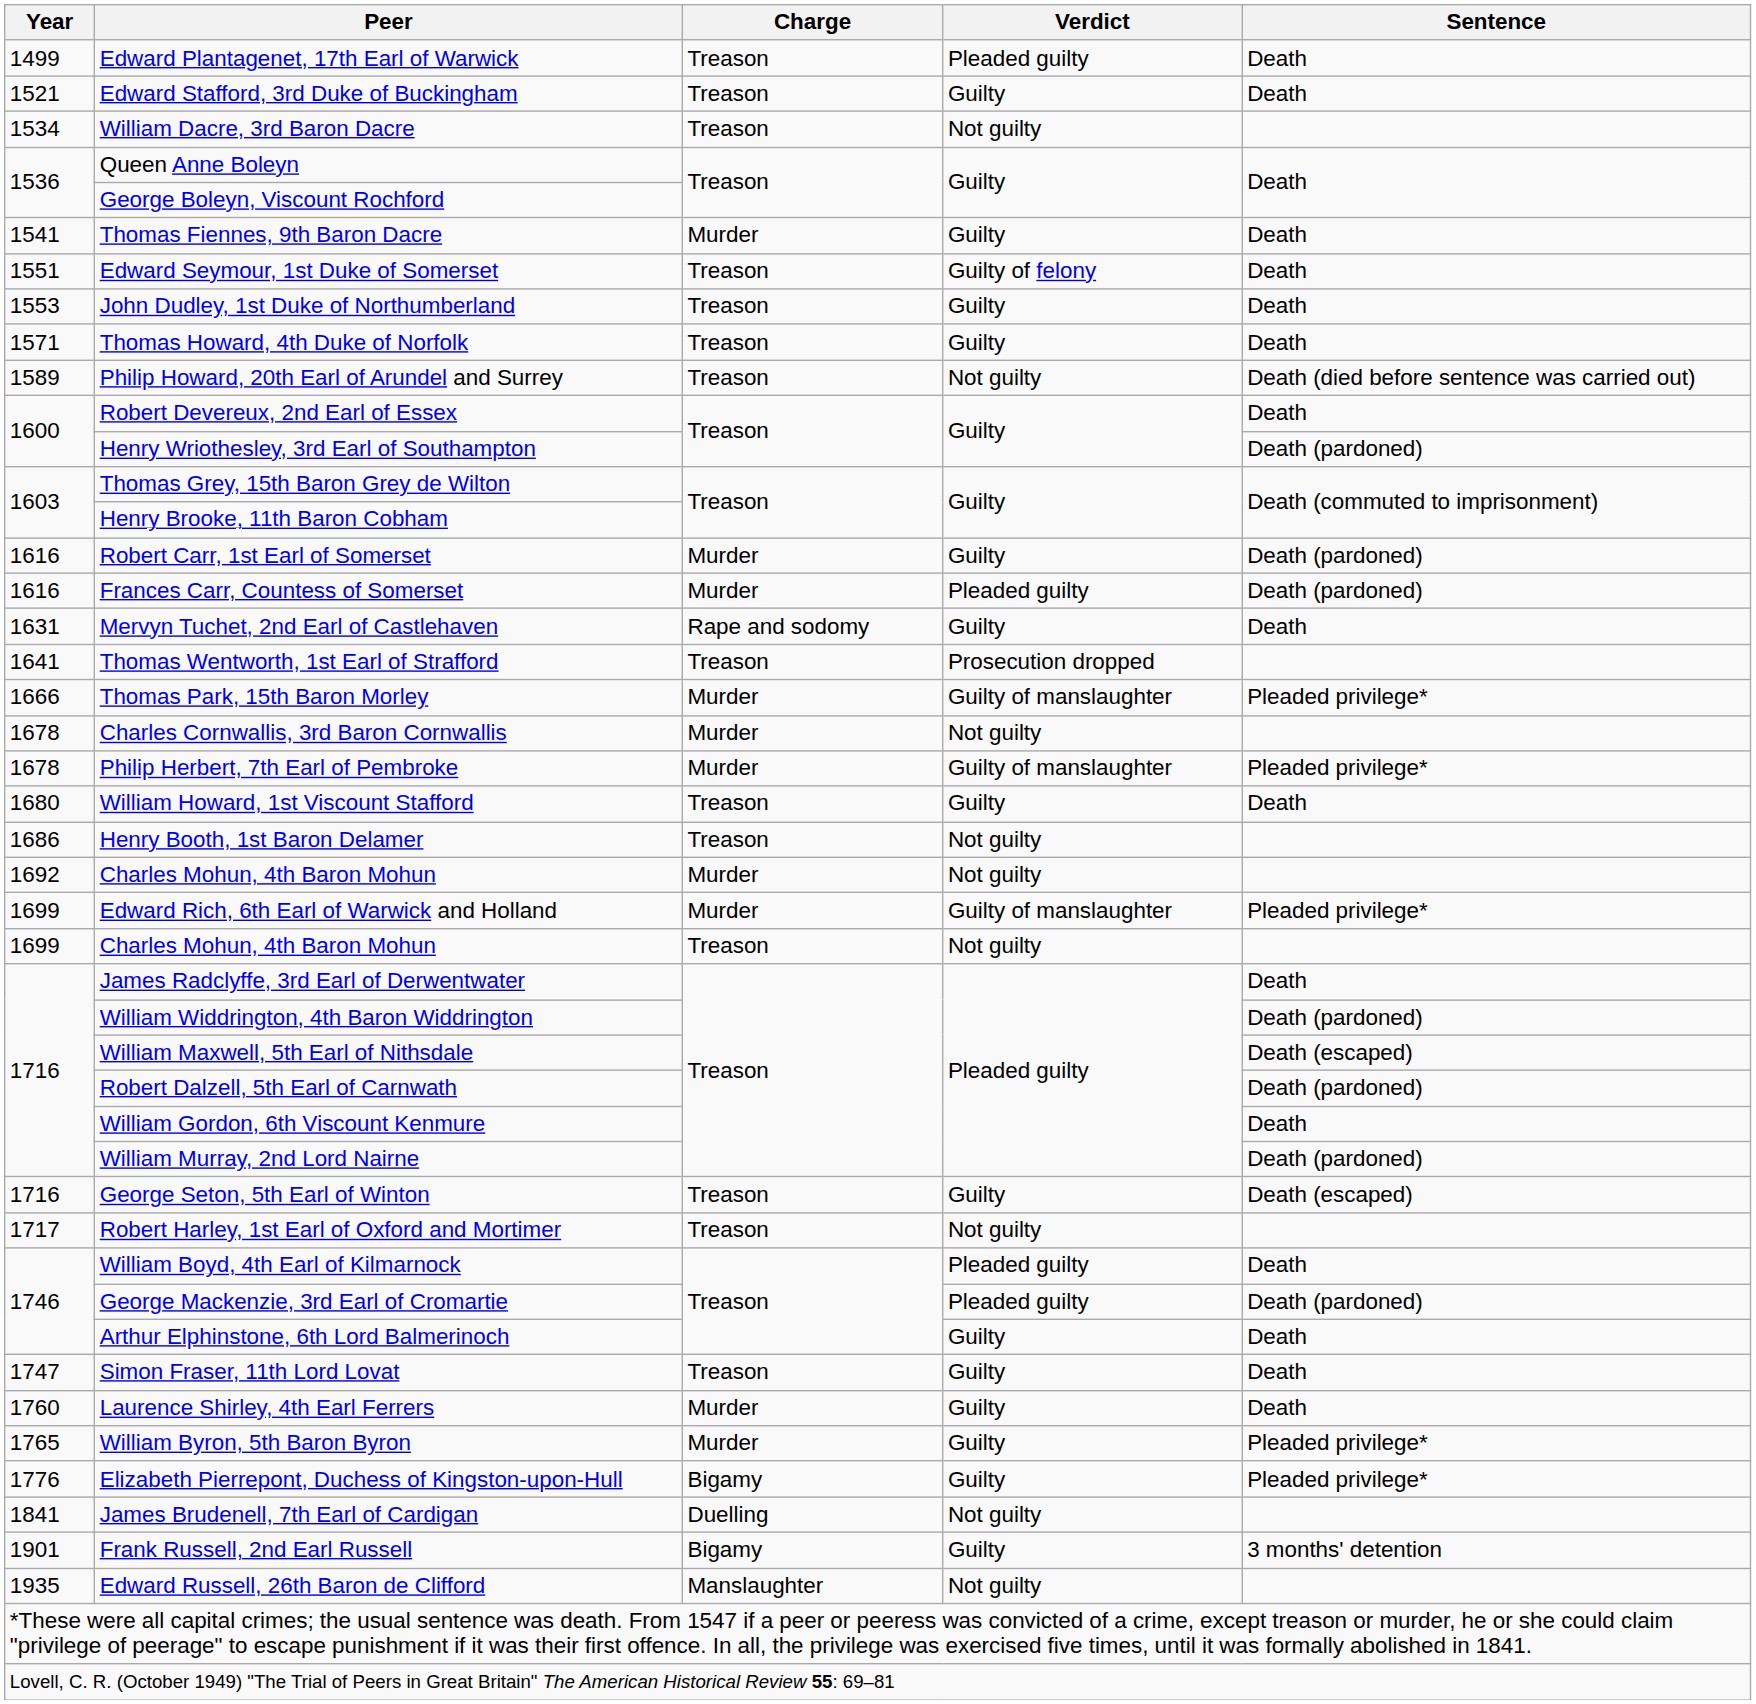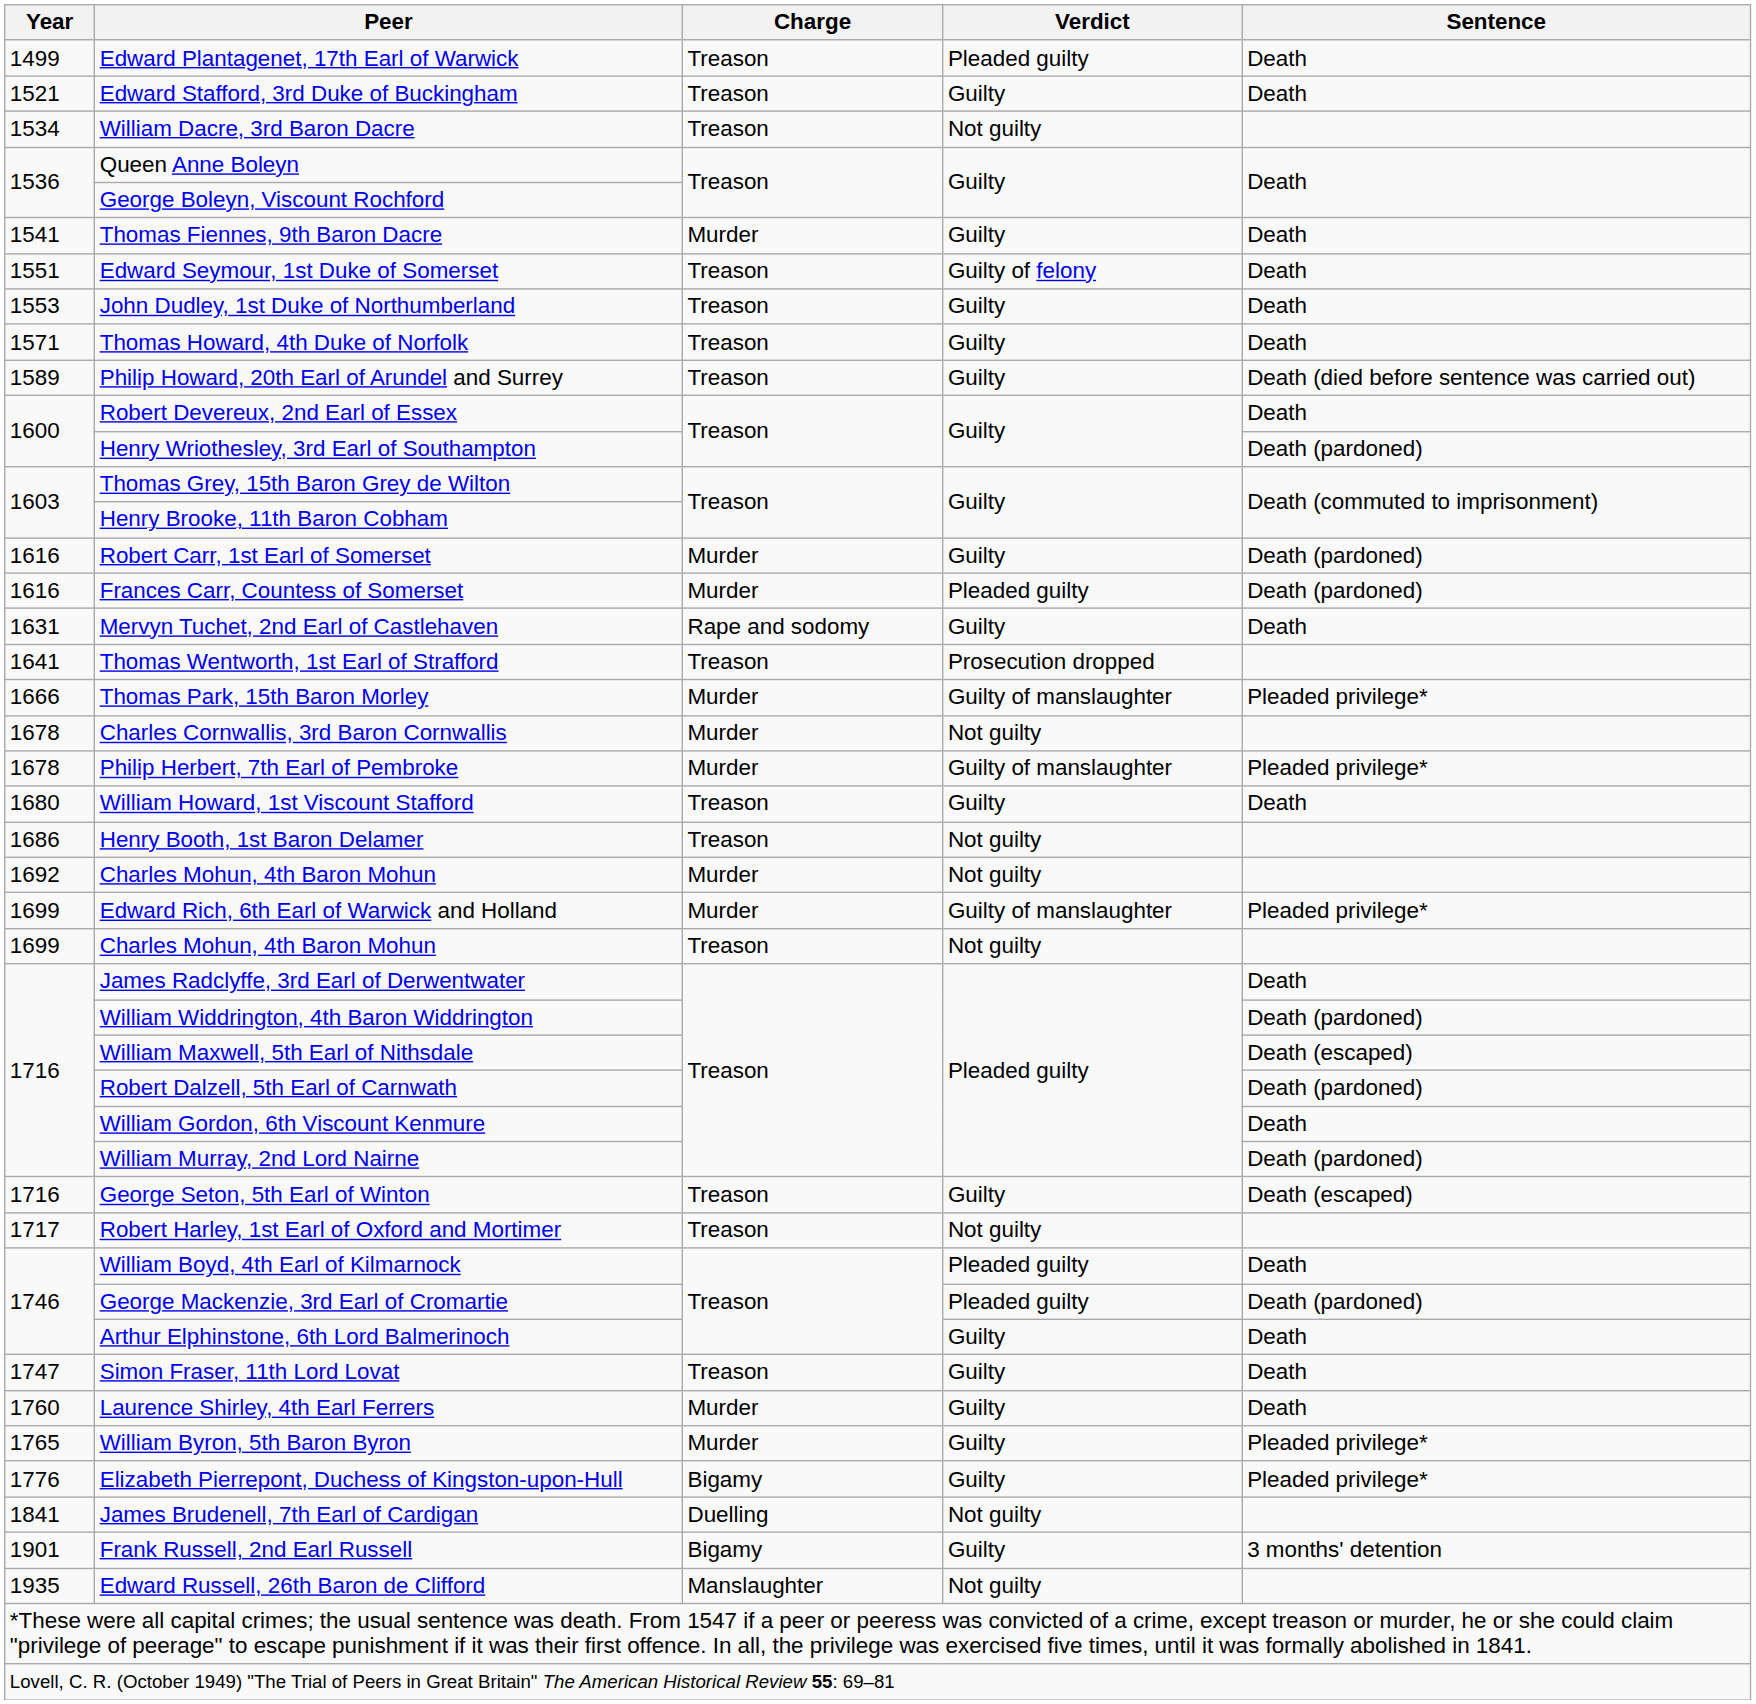Philip Howard, 20th Earl of Arundel and Surrey | Verdict: Not guilty -> Guilty
